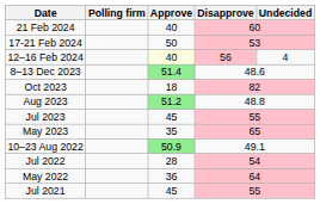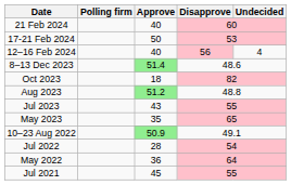12–16 Feb 2024 | Approve: lightyellow background -> no background
Jul 2023 | Approve: 45 -> 43
